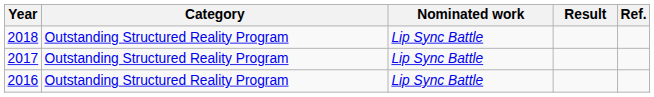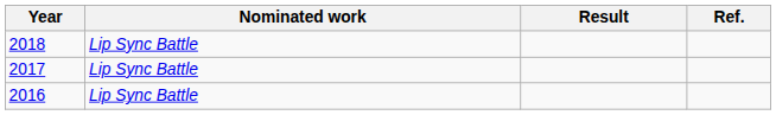- column: Category | Outstanding Structured Reality Program | Outstanding Structured Reality Program | Outstanding Structured Reality Program
